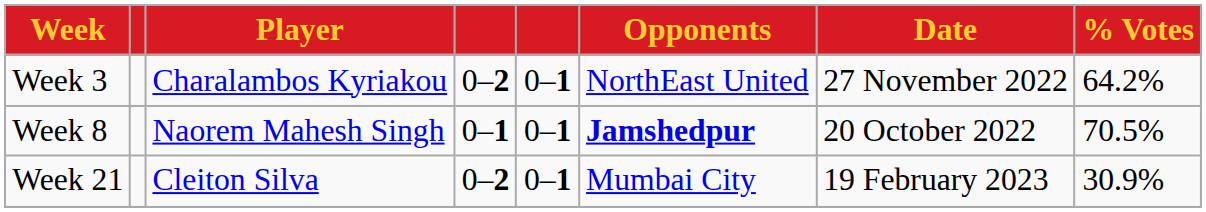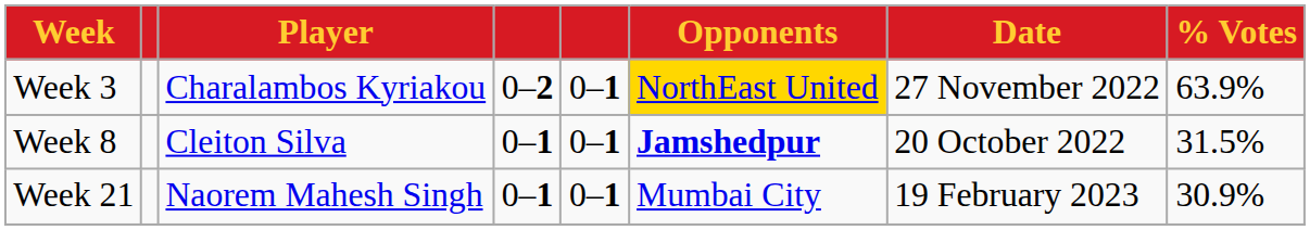Week 3 | Opponents: no background -> gold background
Week 3 | % Votes: 64.2% -> 63.9%
Week 8 | Player: Naorem Mahesh Singh -> Cleiton Silva
Week 8 | % Votes: 70.5% -> 31.5%
Week 21 | Player: Cleiton Silva -> Naorem Mahesh Singh
Week 21 | column 4: 0–2 -> 0–1
